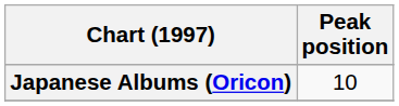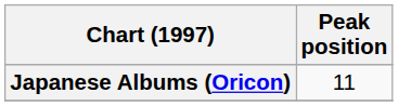Japanese Albums (Oricon) | Peak position: 10 -> 11
